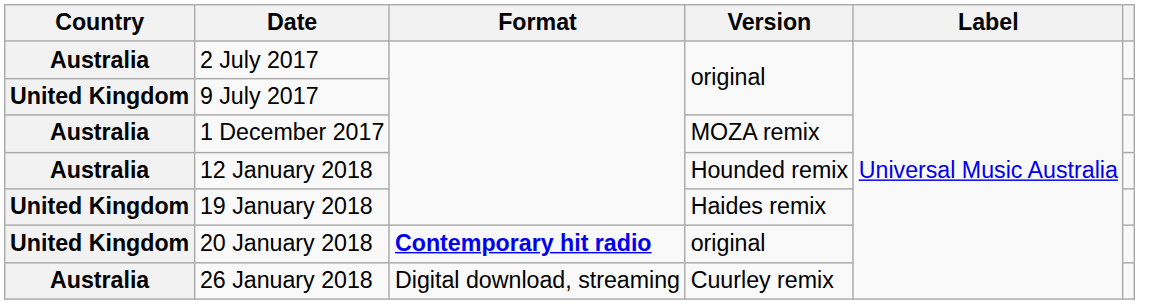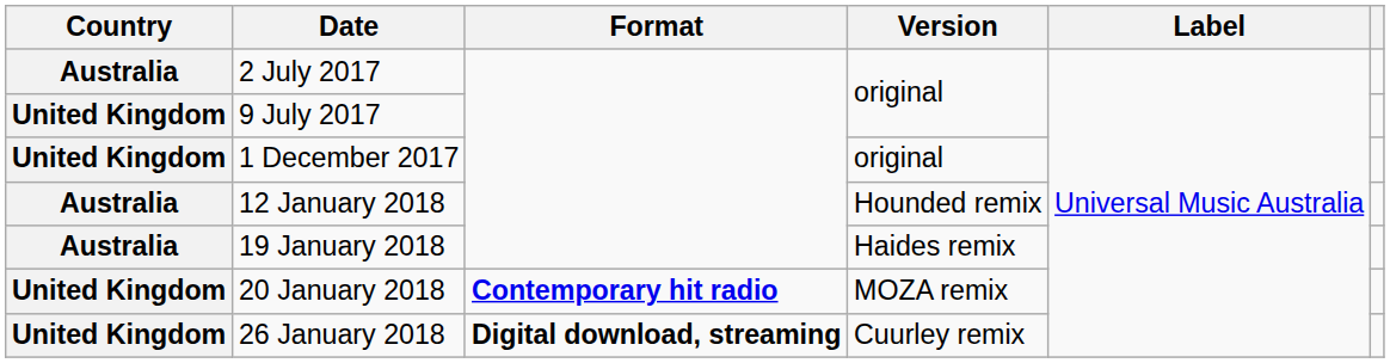1 December 2017 | Country: Australia -> United Kingdom
1 December 2017 | Version: MOZA remix -> original
19 January 2018 | Country: United Kingdom -> Australia
20 January 2018 | Version: original -> MOZA remix
26 January 2018 | Country: Australia -> United Kingdom
26 January 2018 | Format: normal -> bold
